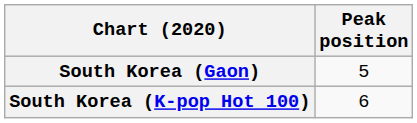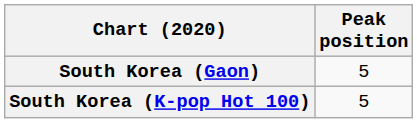South Korea (K-pop Hot 100) | Peak position: 6 -> 5
